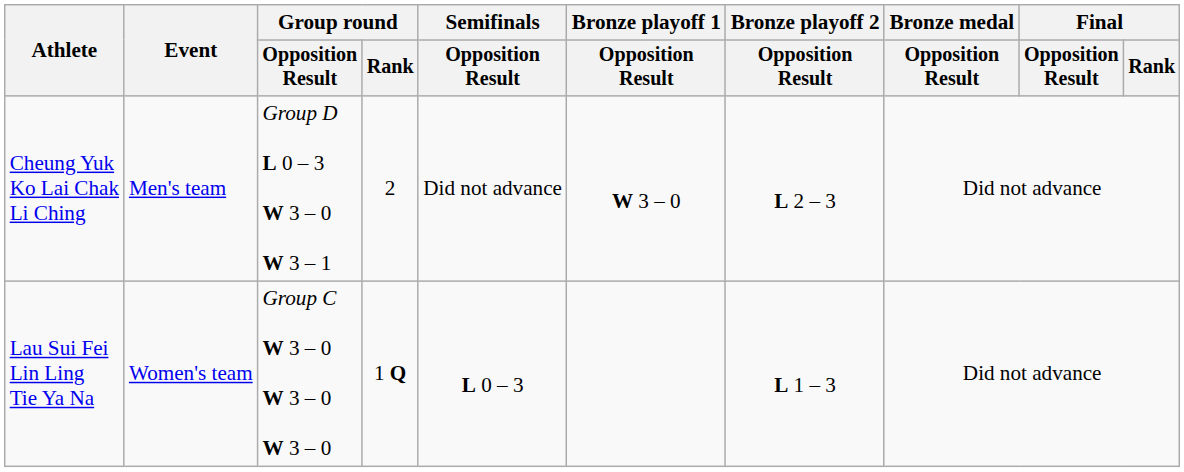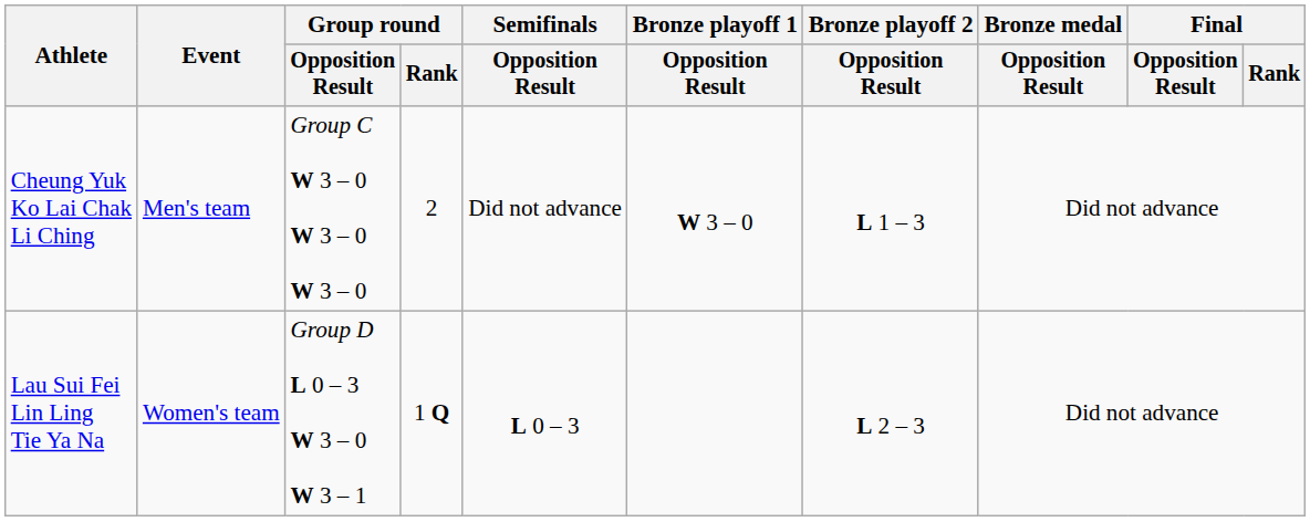Cheung Yuk Ko Lai Chak Li Ching | Group round / Opposition Result: Group D L 0 – 3 W 3 – 0 W 3 – 1 -> Group C W 3 – 0 W 3 – 0 W 3 – 0
Cheung Yuk Ko Lai Chak Li Ching | Bronze playoff 2 / Opposition Result: L 2 – 3 -> L 1 – 3
Lau Sui Fei Lin Ling Tie Ya Na | Group round / Opposition Result: Group C W 3 – 0 W 3 – 0 W 3 – 0 -> Group D L 0 – 3 W 3 – 0 W 3 – 1
Lau Sui Fei Lin Ling Tie Ya Na | Bronze playoff 2 / Opposition Result: L 1 – 3 -> L 2 – 3
